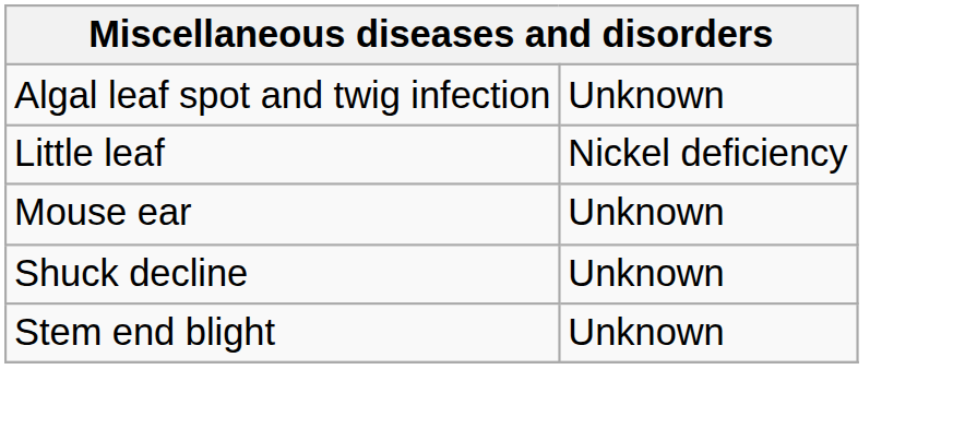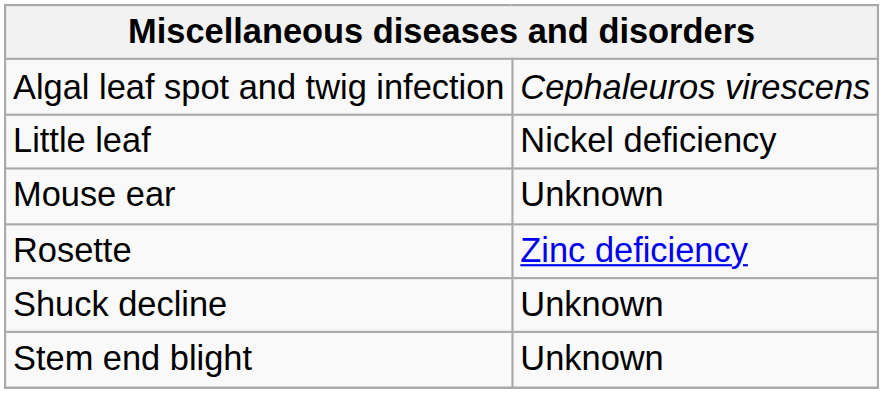Algal leaf spot and twig infection | column 2: Unknown -> Cephaleuros virescens
+ row: Rosette | Zinc deficiency
